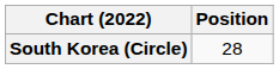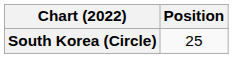South Korea (Circle) | Position: 28 -> 25
